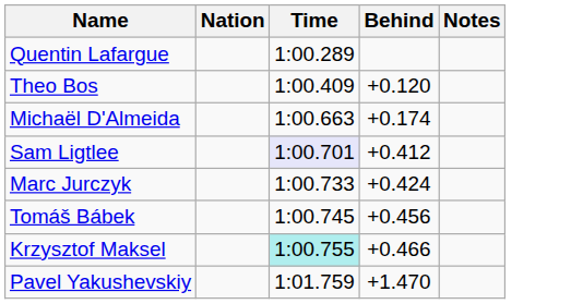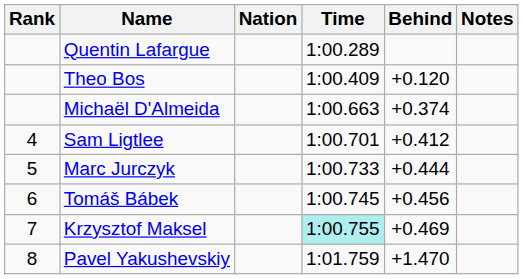+ column: Rank | 4 | 5 | 6 | 7 | 8
Michaël D'Almeida | Behind: +0.174 -> +0.374
Sam Ligtlee | Time: lavender background -> no background
Marc Jurczyk | Behind: +0.424 -> +0.444
Krzysztof Maksel | Behind: +0.466 -> +0.469
